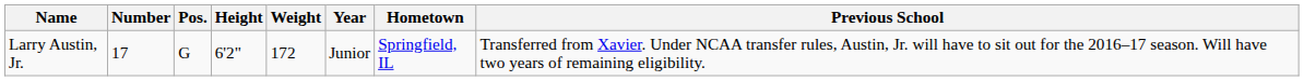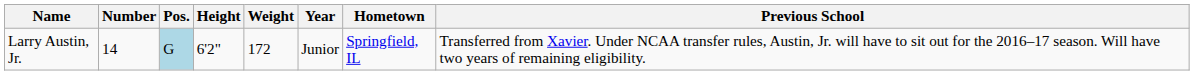Larry Austin, Jr. | Number: 17 -> 14
Larry Austin, Jr. | Pos.: no background -> lightblue background
